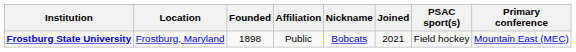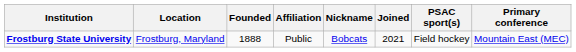Frostburg State University | Founded: 1898 -> 1888
